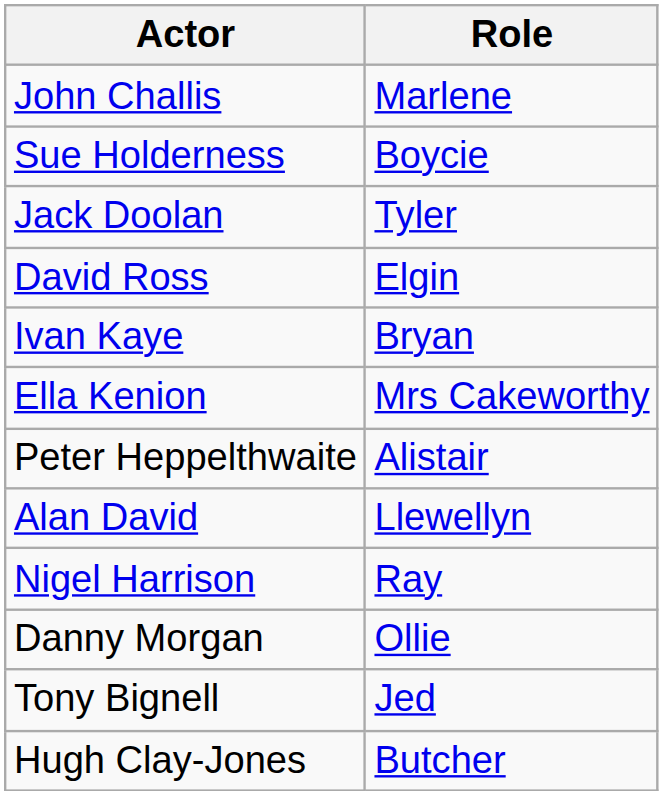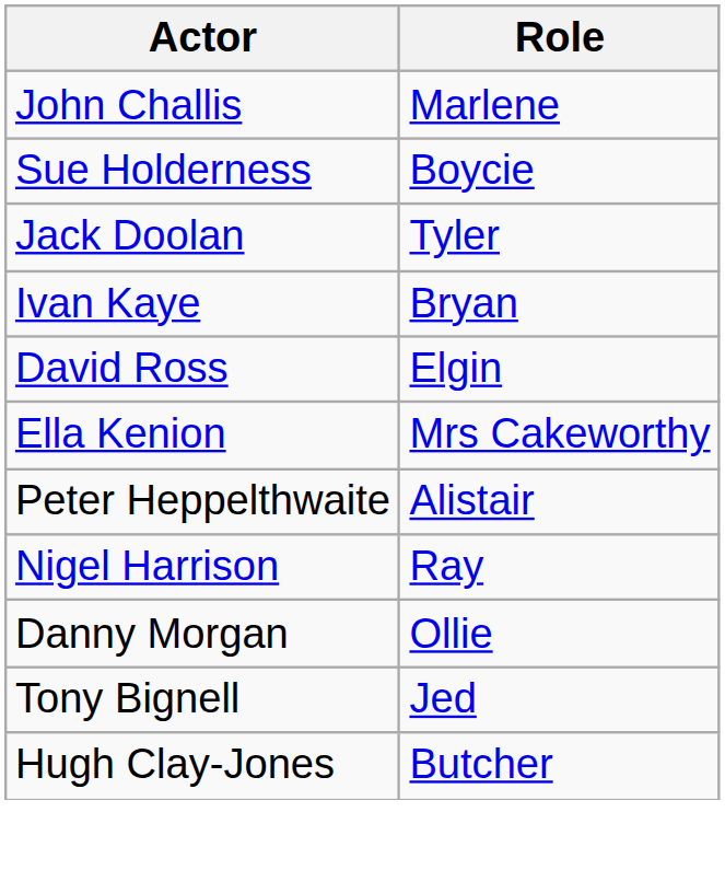rows swapped: David Ross <-> Ivan Kaye
- row: Alan David | Llewellyn
